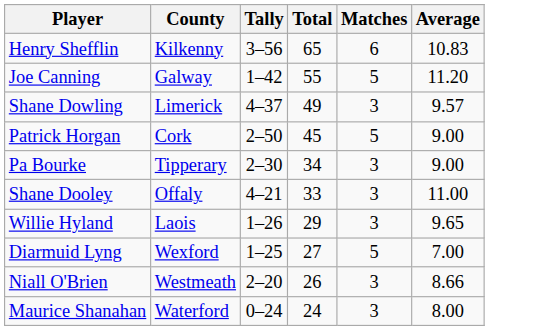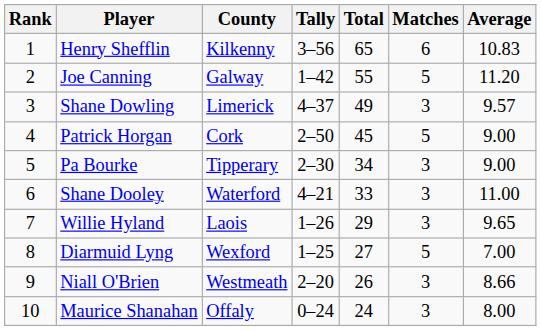+ column: Rank | 1 | 2 | 3 | 4 | 5 | 6 | 7 | 8 | 9 | 10
Shane Dooley | County: Offaly -> Waterford
Maurice Shanahan | County: Waterford -> Offaly
